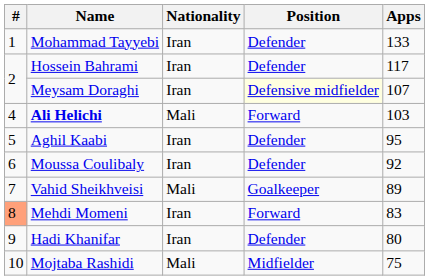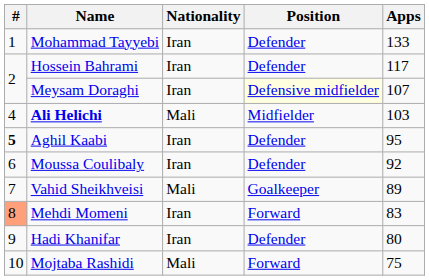Ali Helichi | Position: Forward -> Midfielder
Aghil Kaabi | #: normal -> bold
Mojtaba Rashidi | Position: Midfielder -> Forward
